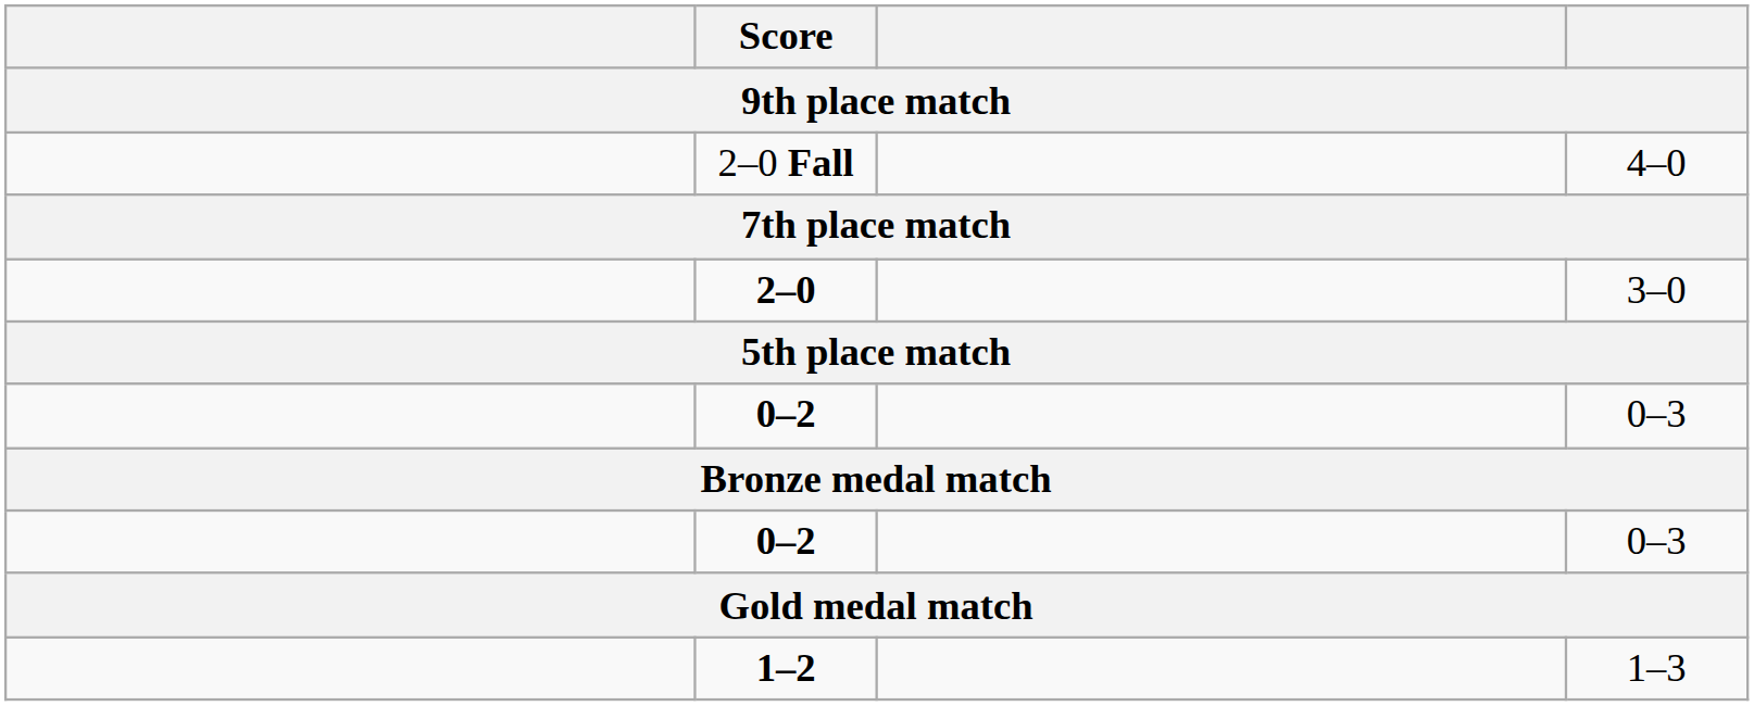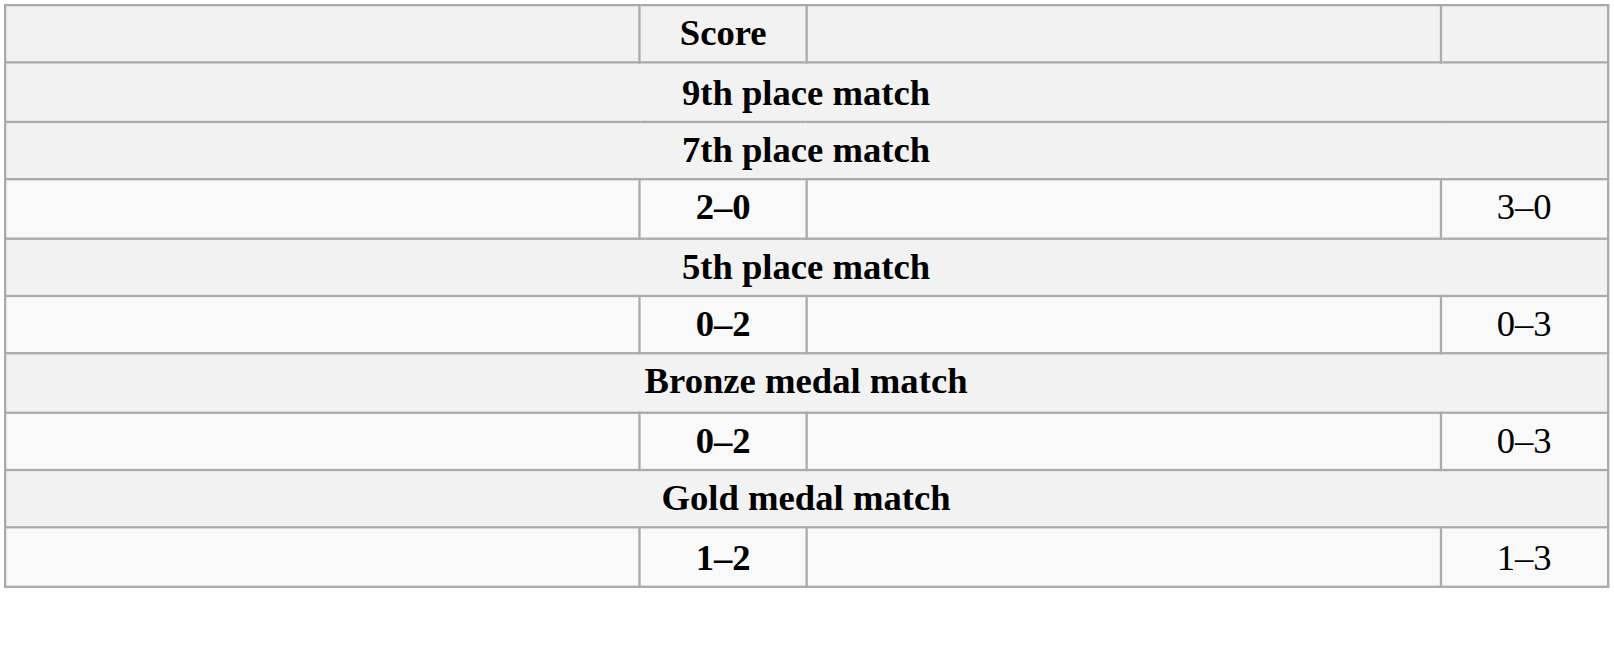- row: 2–0 Fall | 4–0
